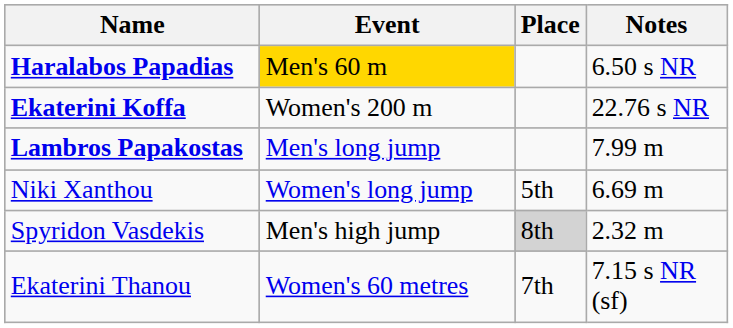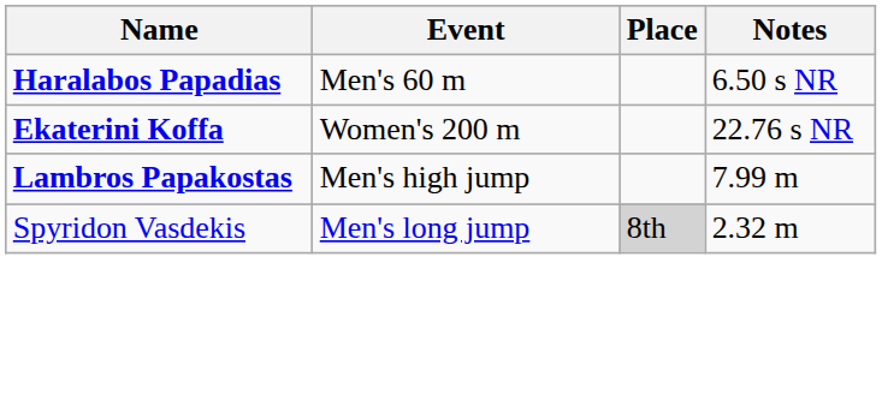Haralabos Papadias | Event: gold background -> no background
Lambros Papakostas | Event: Men's long jump -> Men's high jump
- row: Niki Xanthou | Women's long jump | 5th | 6.69 m
Spyridon Vasdekis | Event: Men's high jump -> Men's long jump
- row: Ekaterini Thanou | Women's 60 metres | 7th | 7.15 s NR (sf)
